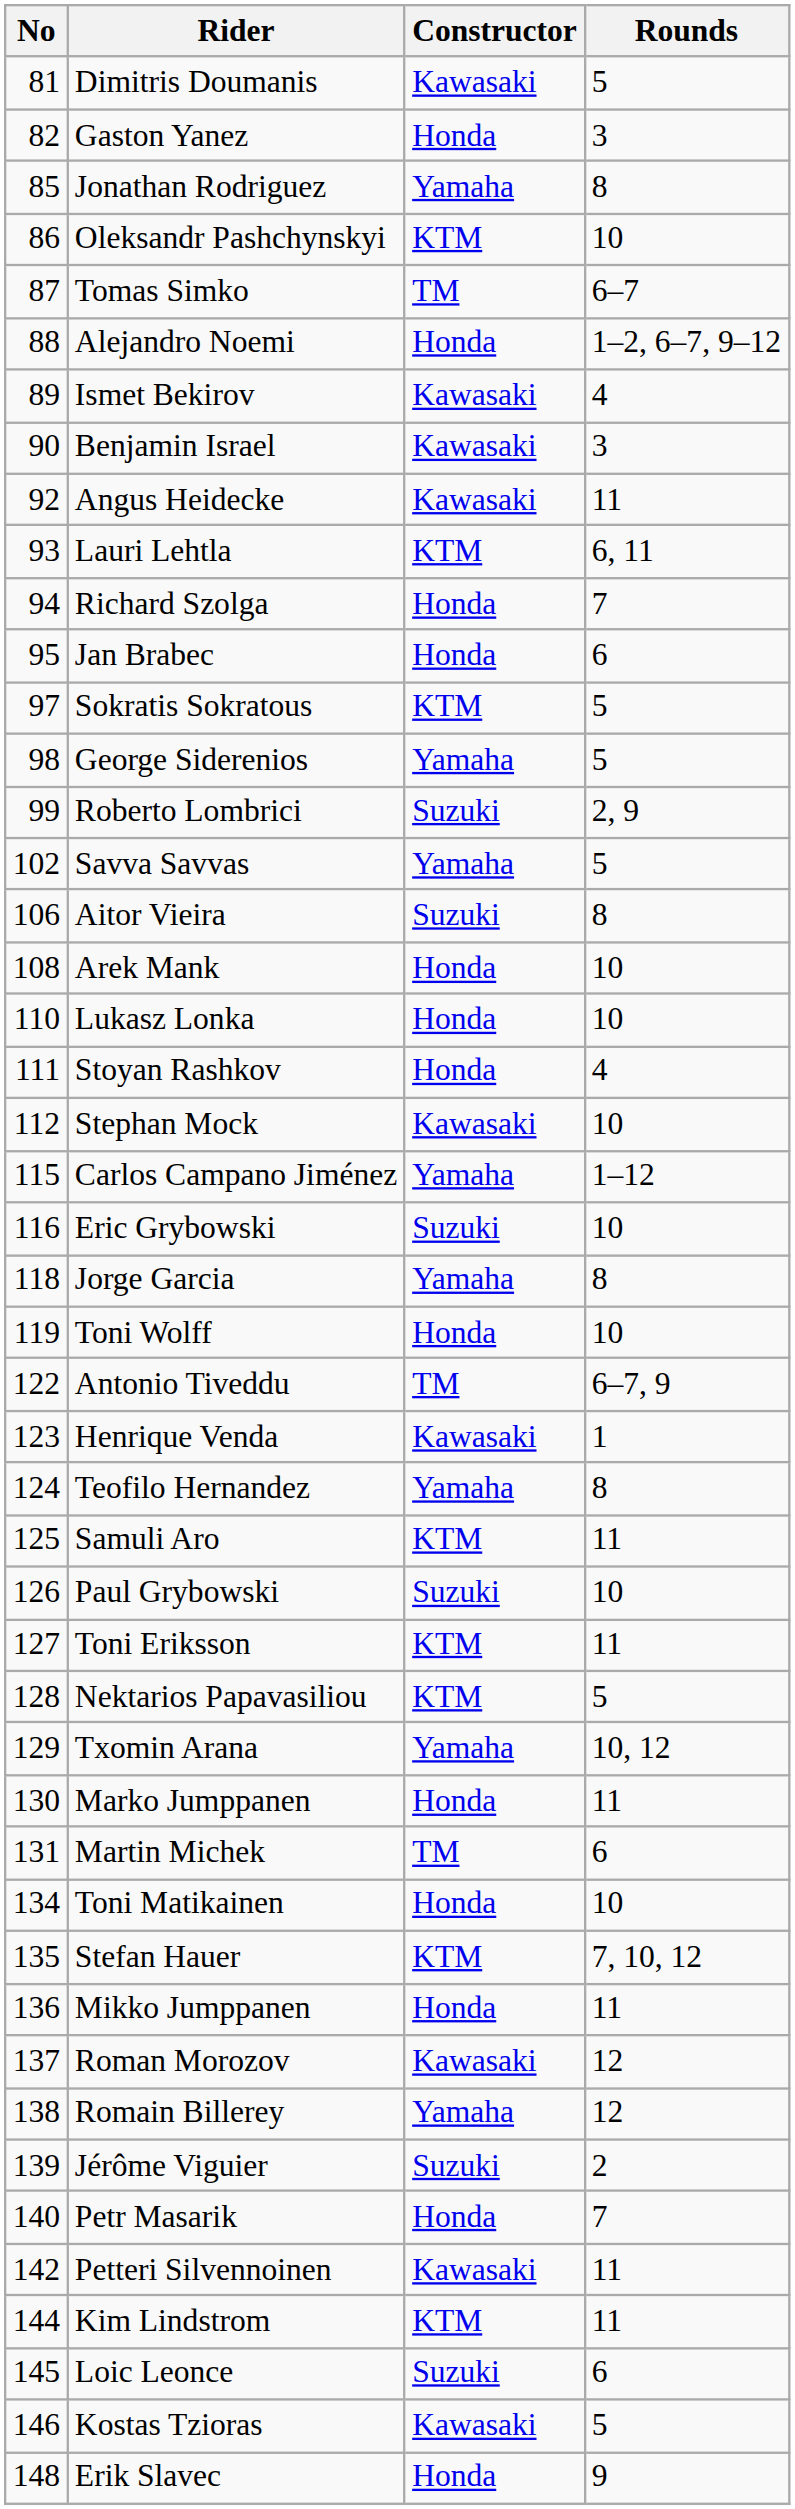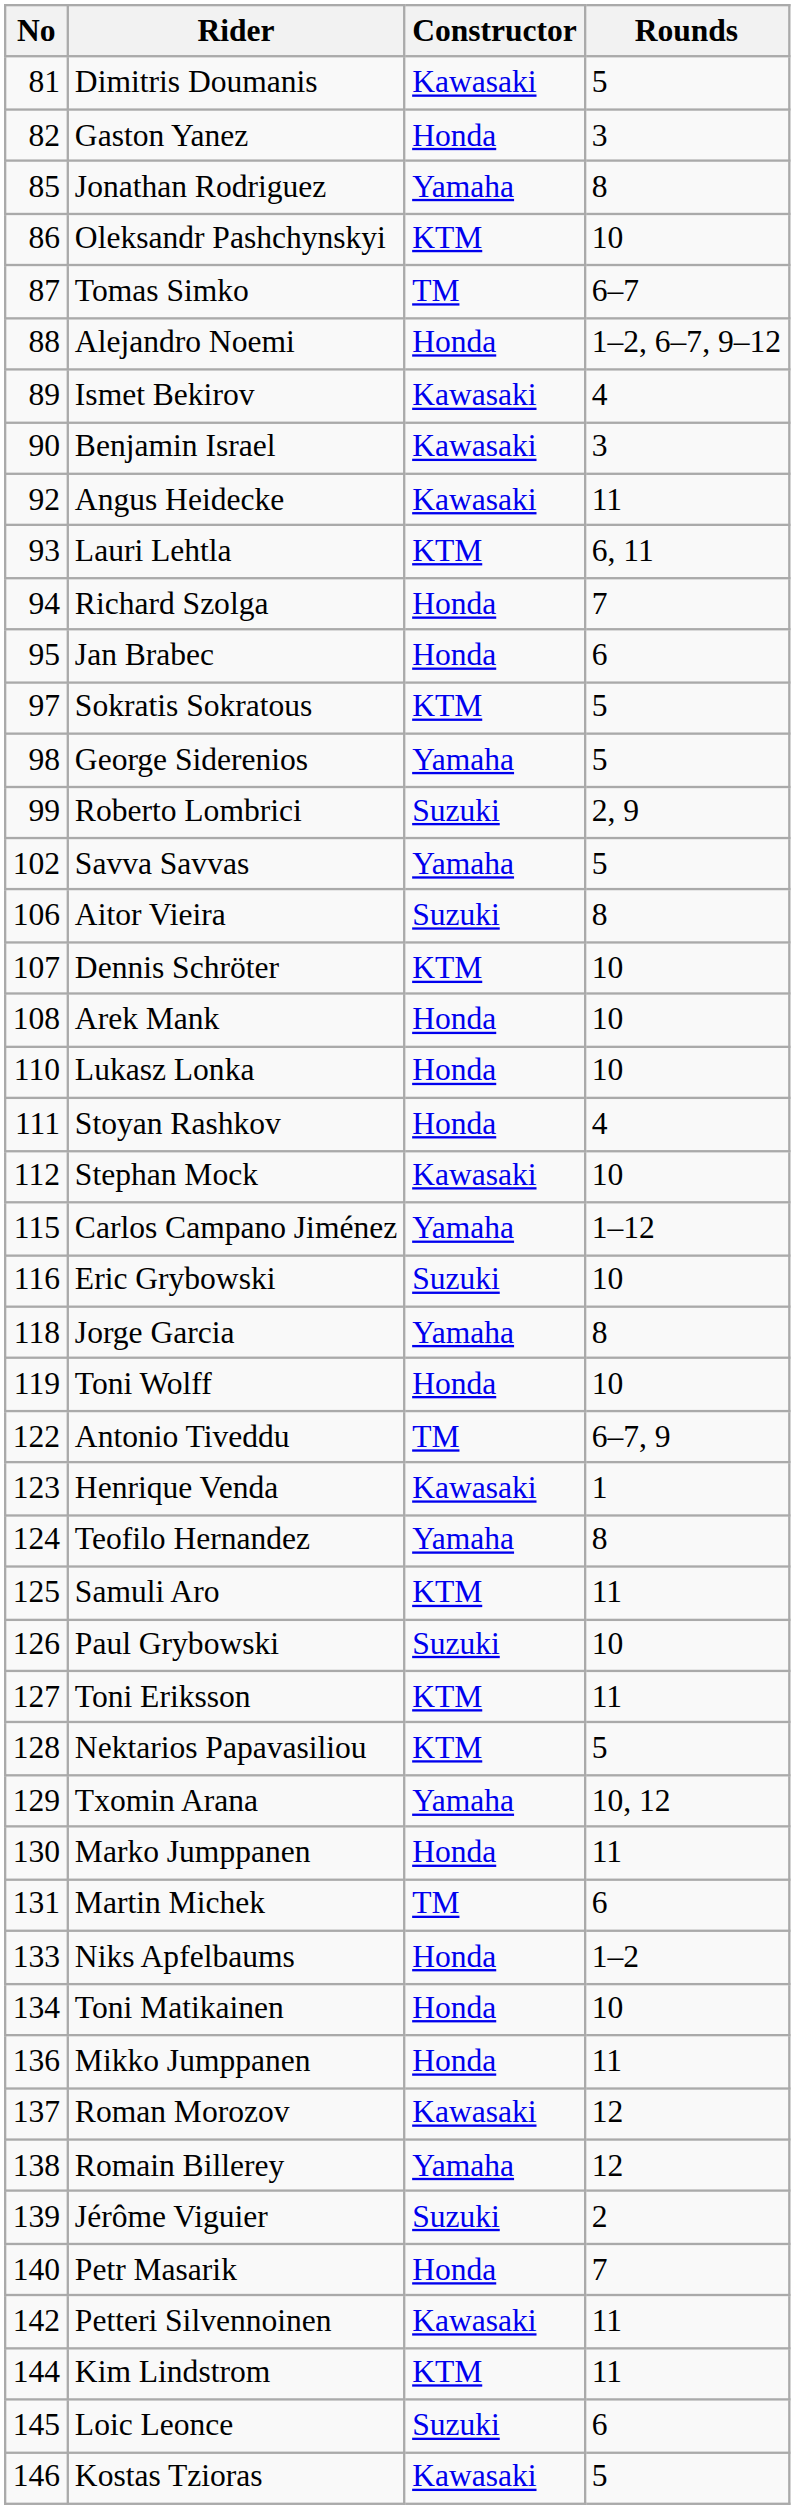+ row: 107 | Dennis Schröter | KTM | 10
+ row: 133 | Niks Apfelbaums | Honda | 1–2
- row: 135 | Stefan Hauer | KTM | 7, 10, 12
- row: 148 | Erik Slavec | Honda | 9
